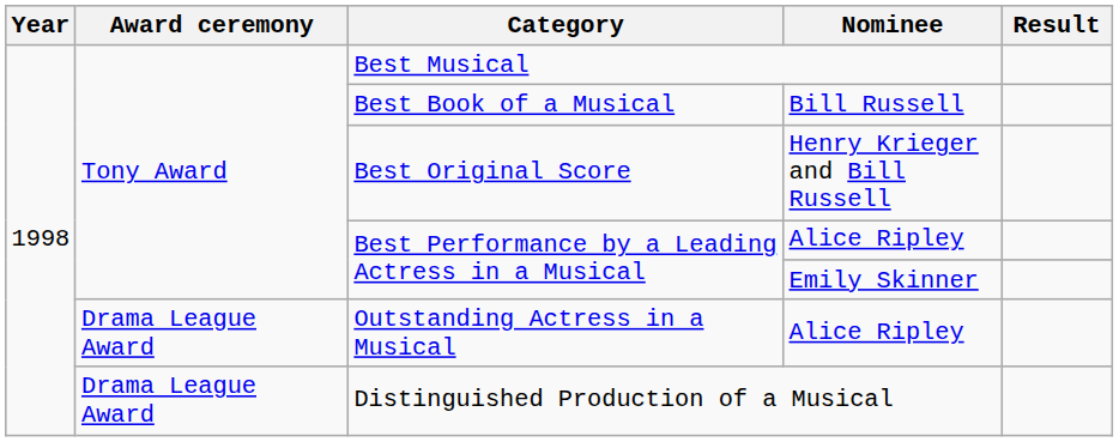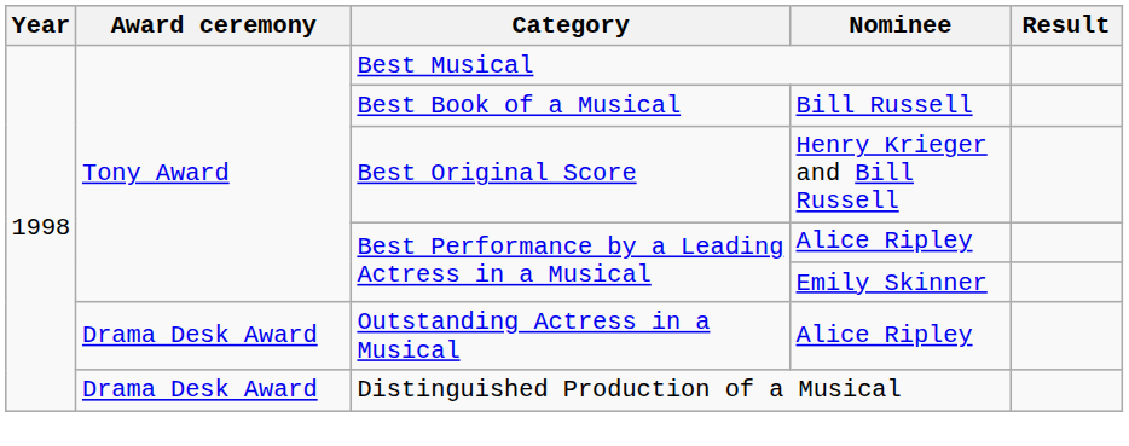Outstanding Actress in a Musical | Award ceremony: Drama League Award -> Drama Desk Award
Distinguished Production of a Musical | Award ceremony: Drama League Award -> Drama Desk Award
